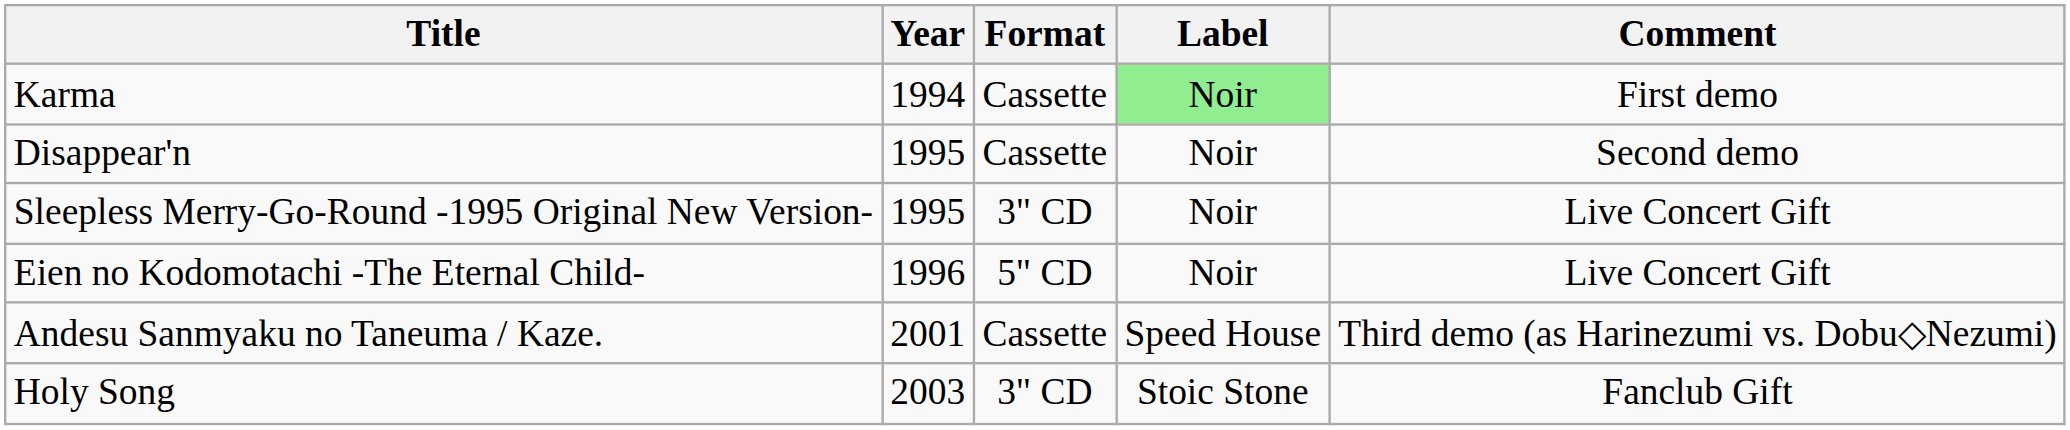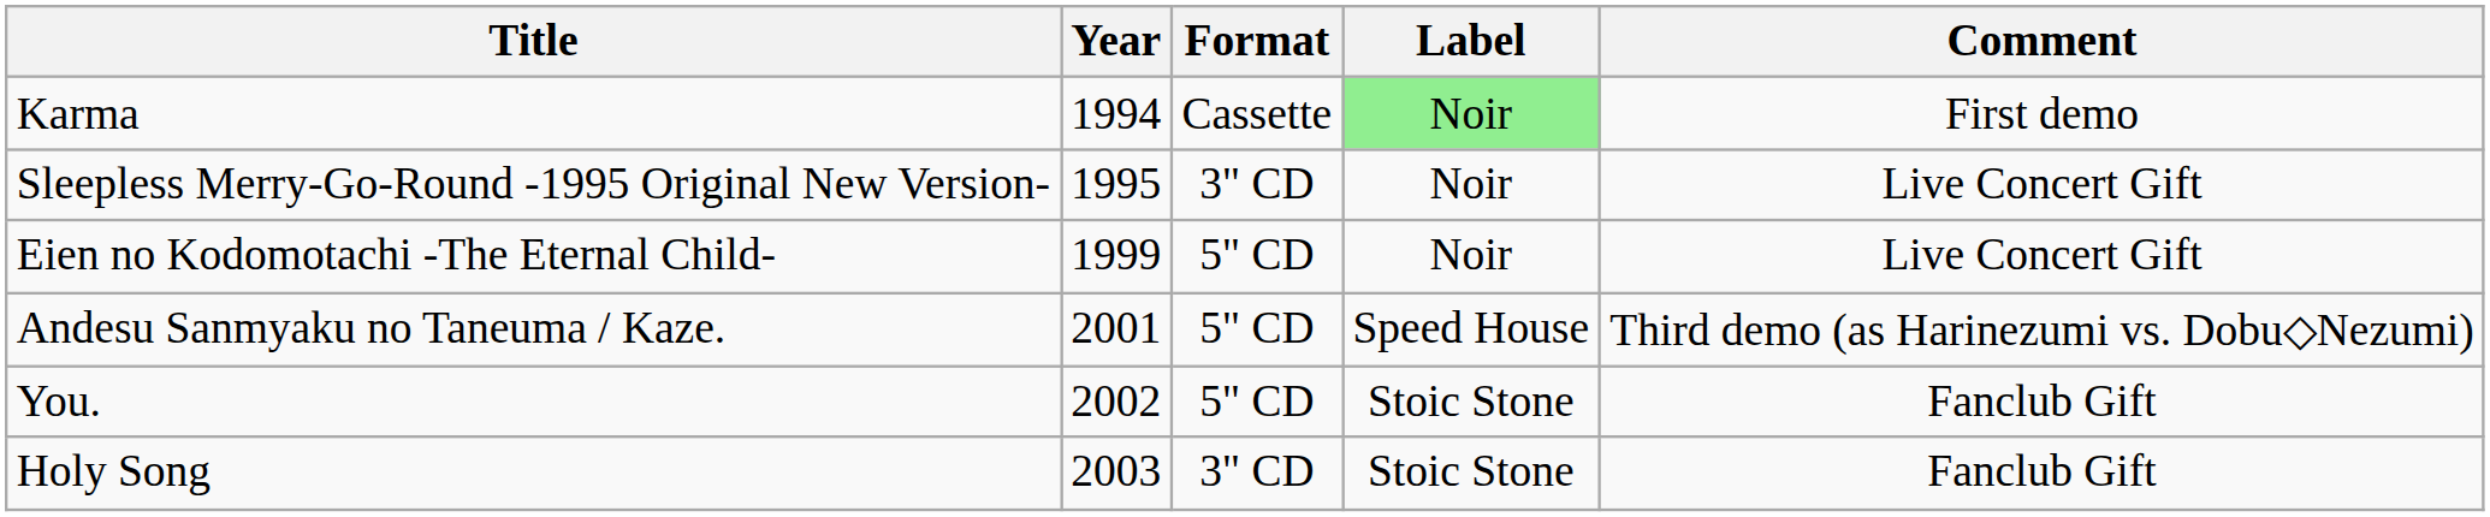- row: Disappear'n | 1995 | Cassette | Noir | Second demo
Eien no Kodomotachi -The Eternal Child- | Year: 1996 -> 1999
Andesu Sanmyaku no Taneuma / Kaze. | Format: Cassette -> 5" CD
+ row: You. | 2002 | 5" CD | Stoic Stone | Fanclub Gift
